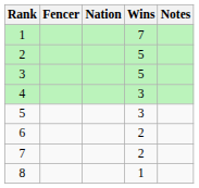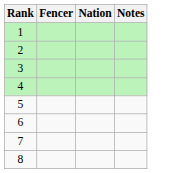- column: Wins | 7 | 5 | 5 | 3 | 3 | 2 | 2 | 1
